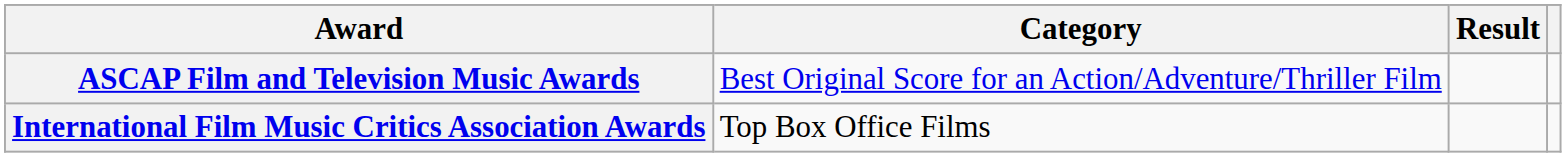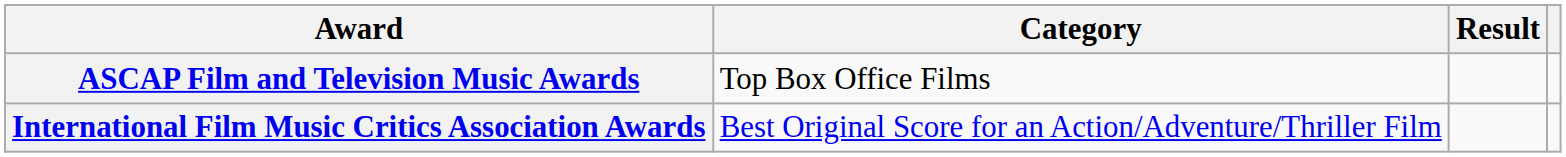ASCAP Film and Television Music Awards | Category: Best Original Score for an Action/Adventure/Thriller Film -> Top Box Office Films
International Film Music Critics Association Awards | Category: Top Box Office Films -> Best Original Score for an Action/Adventure/Thriller Film
